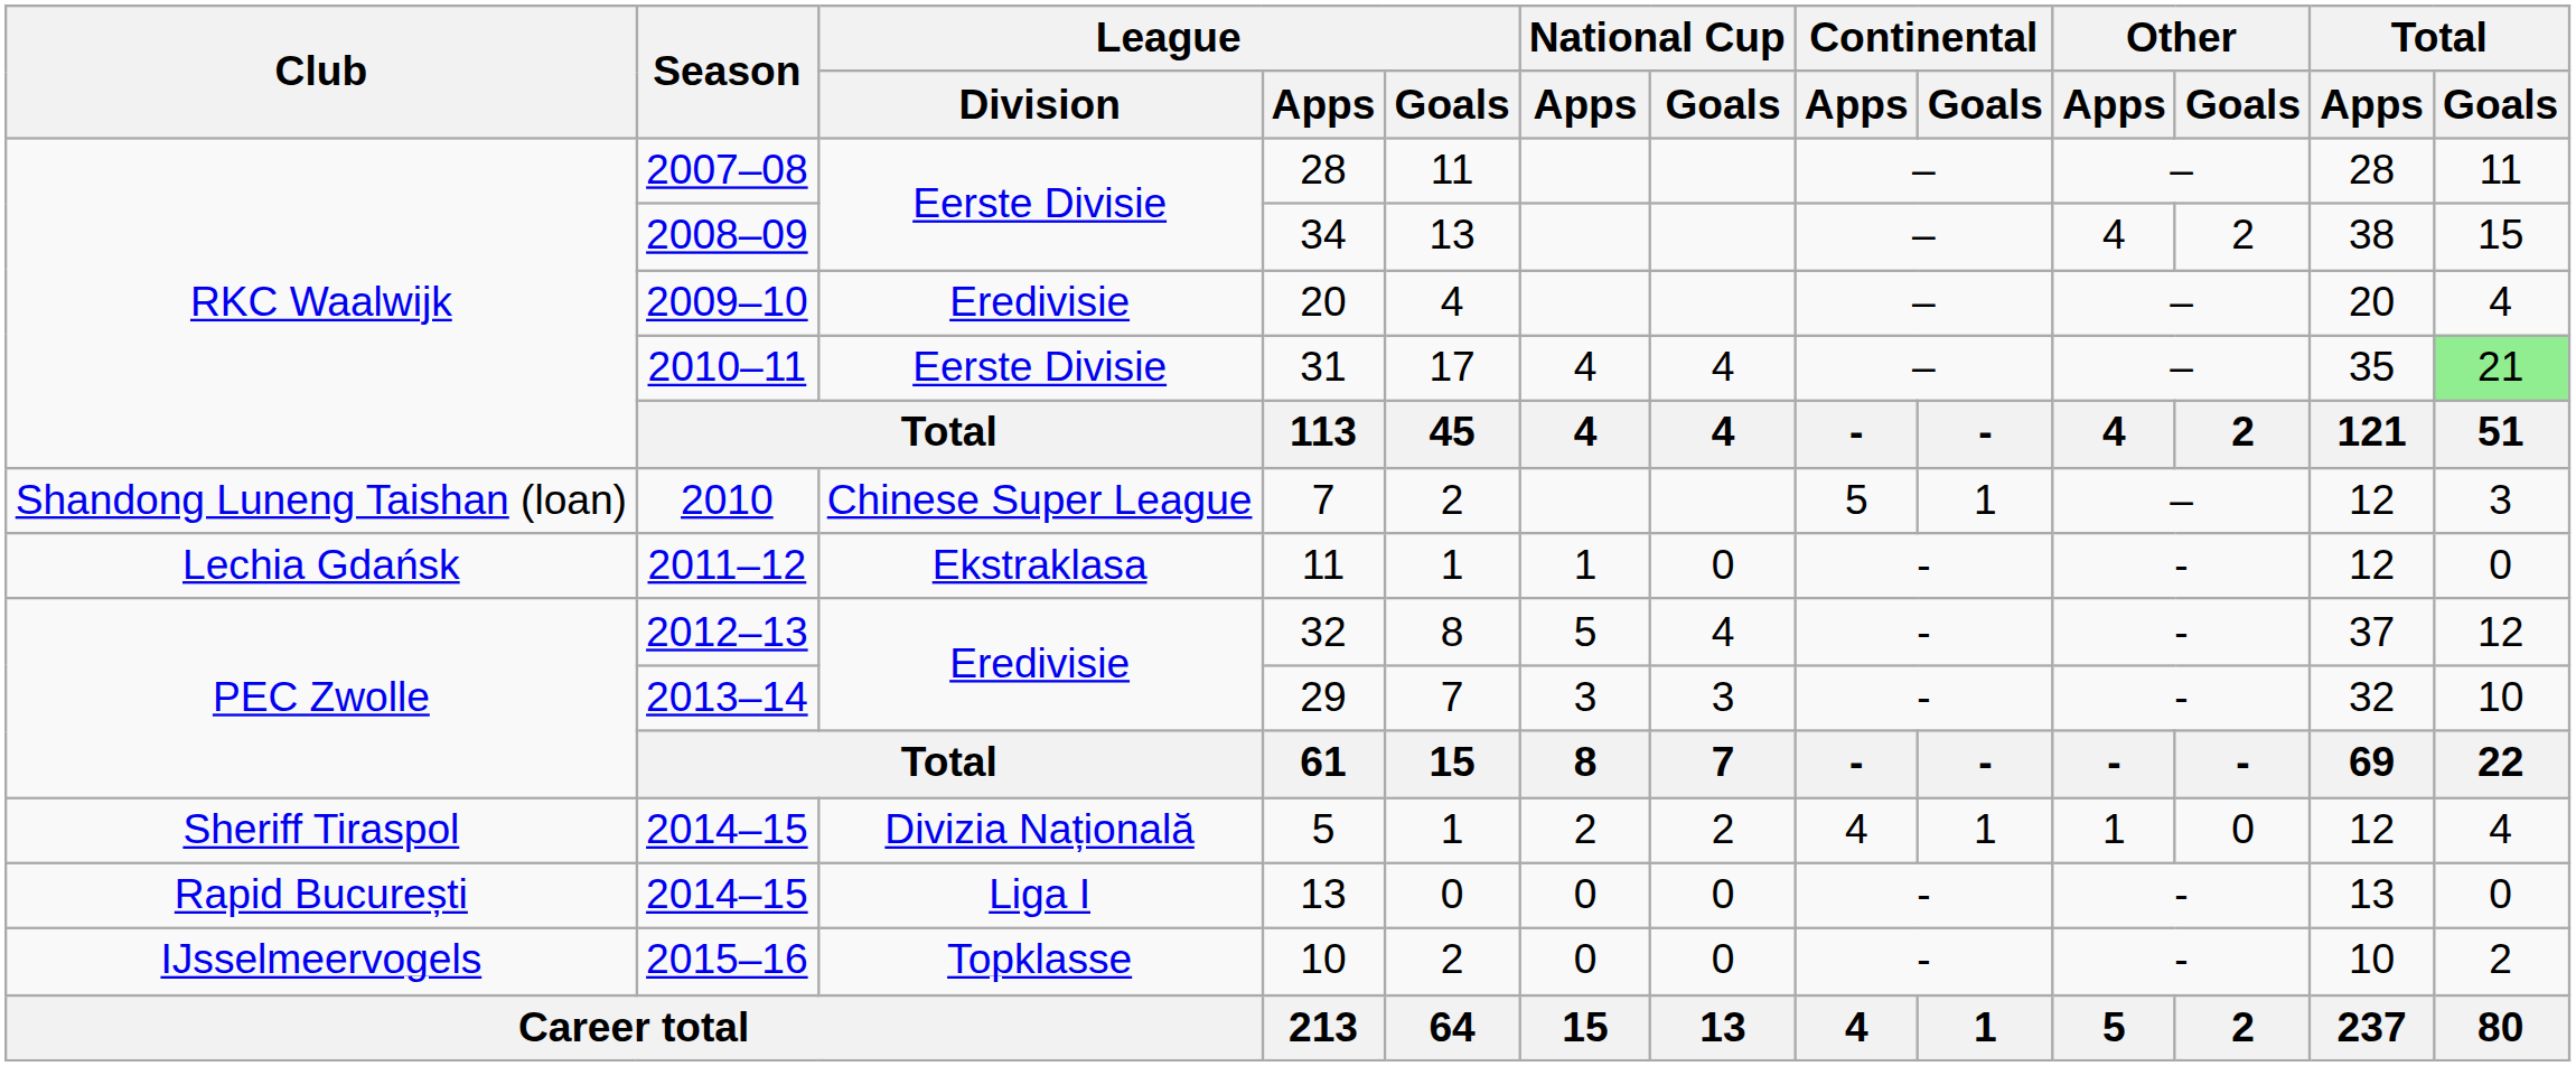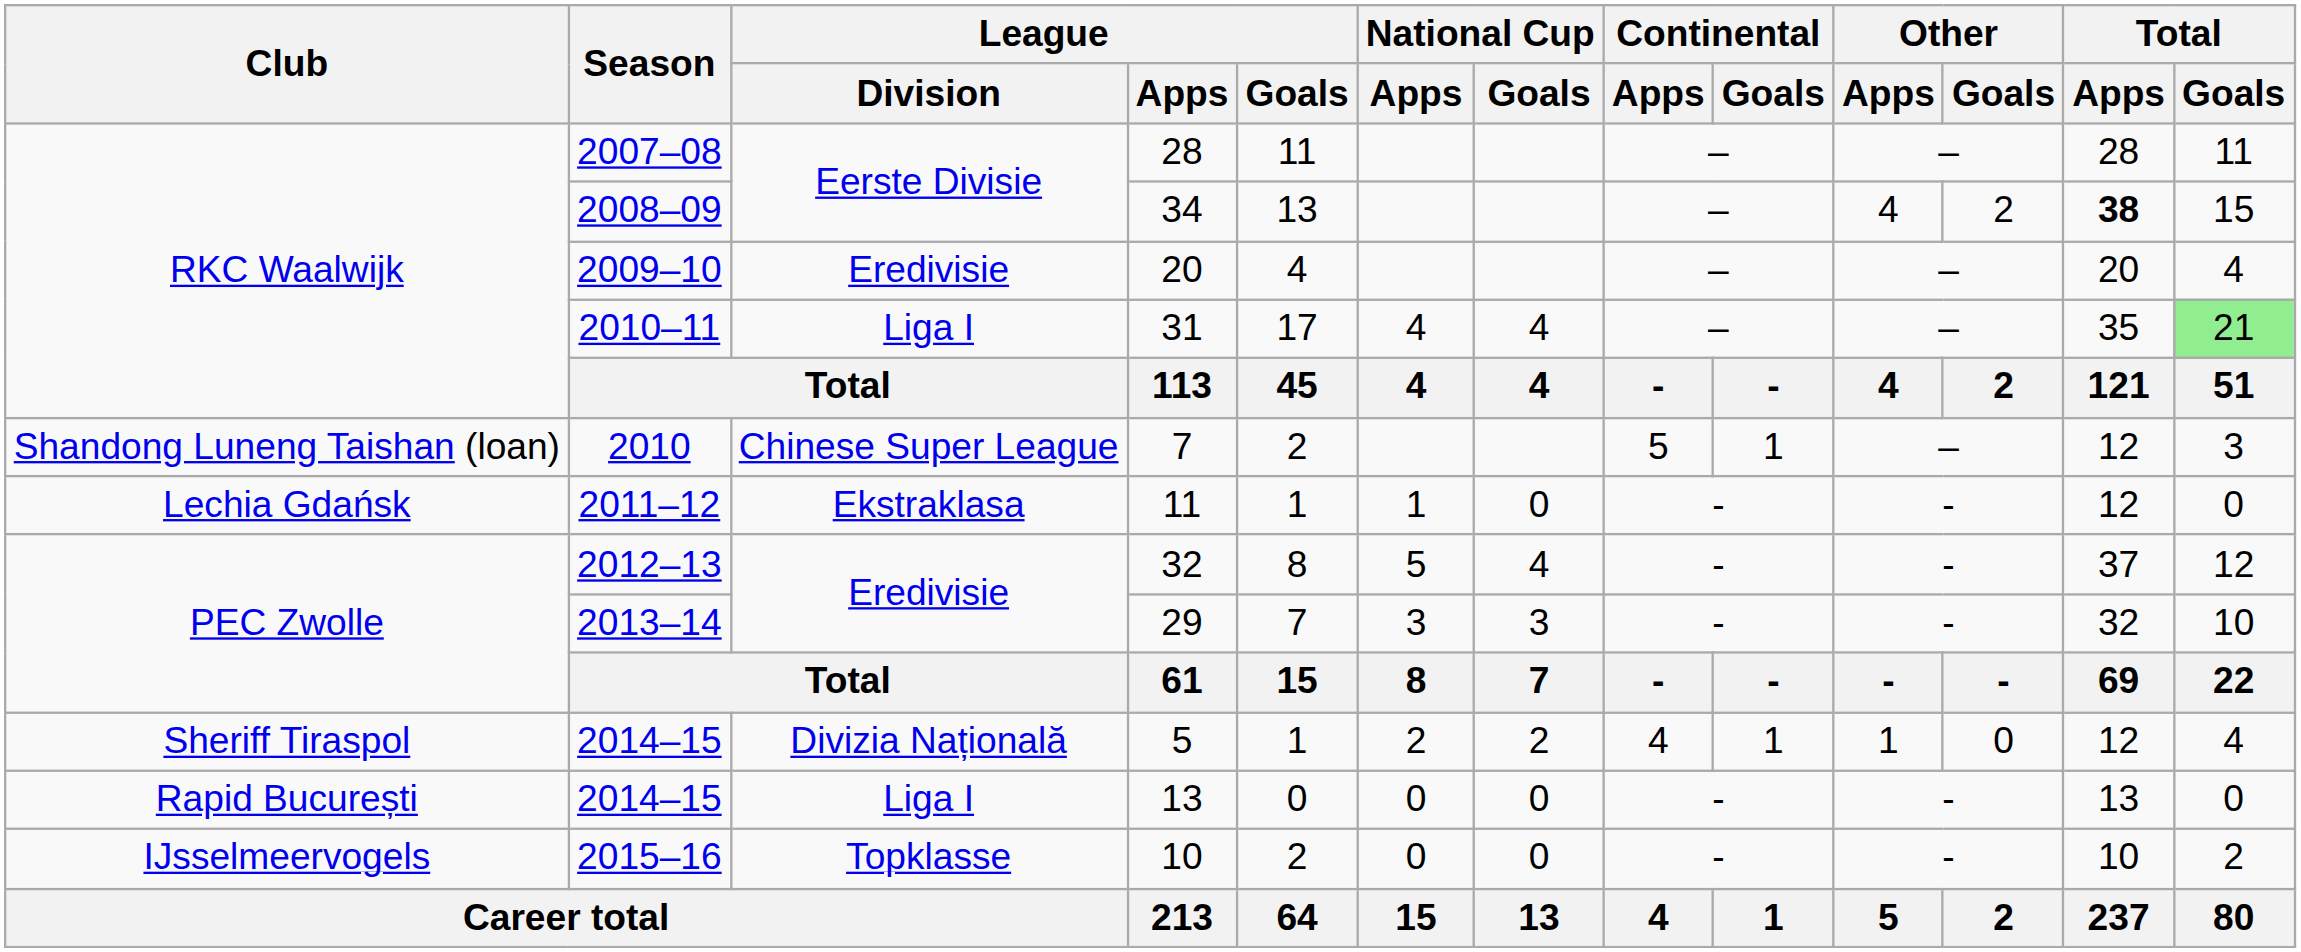34 | Total / Apps: normal -> bold
31 | League / Division: Eerste Divisie -> Liga I
